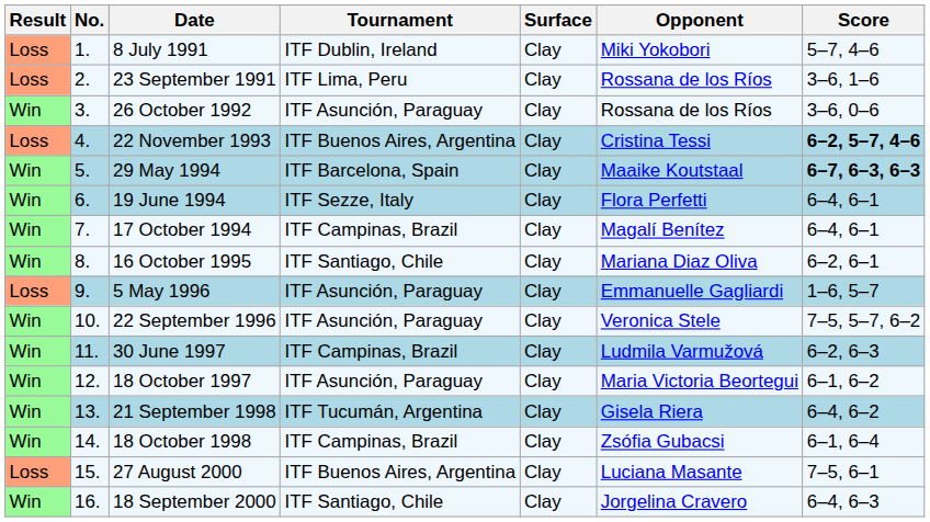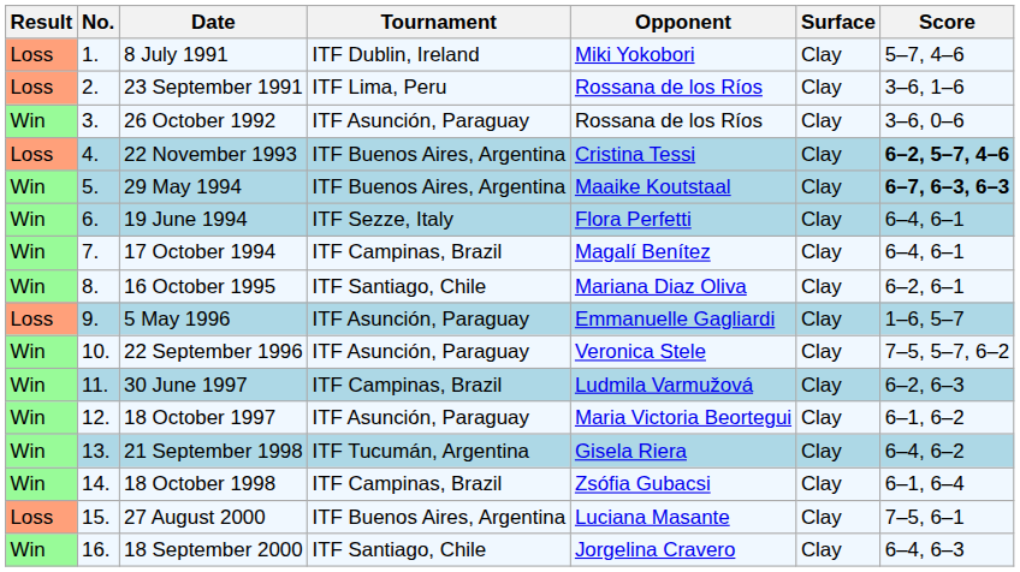columns swapped: Surface <-> Opponent
29 May 1994 | Tournament: ITF Barcelona, Spain -> ITF Buenos Aires, Argentina
